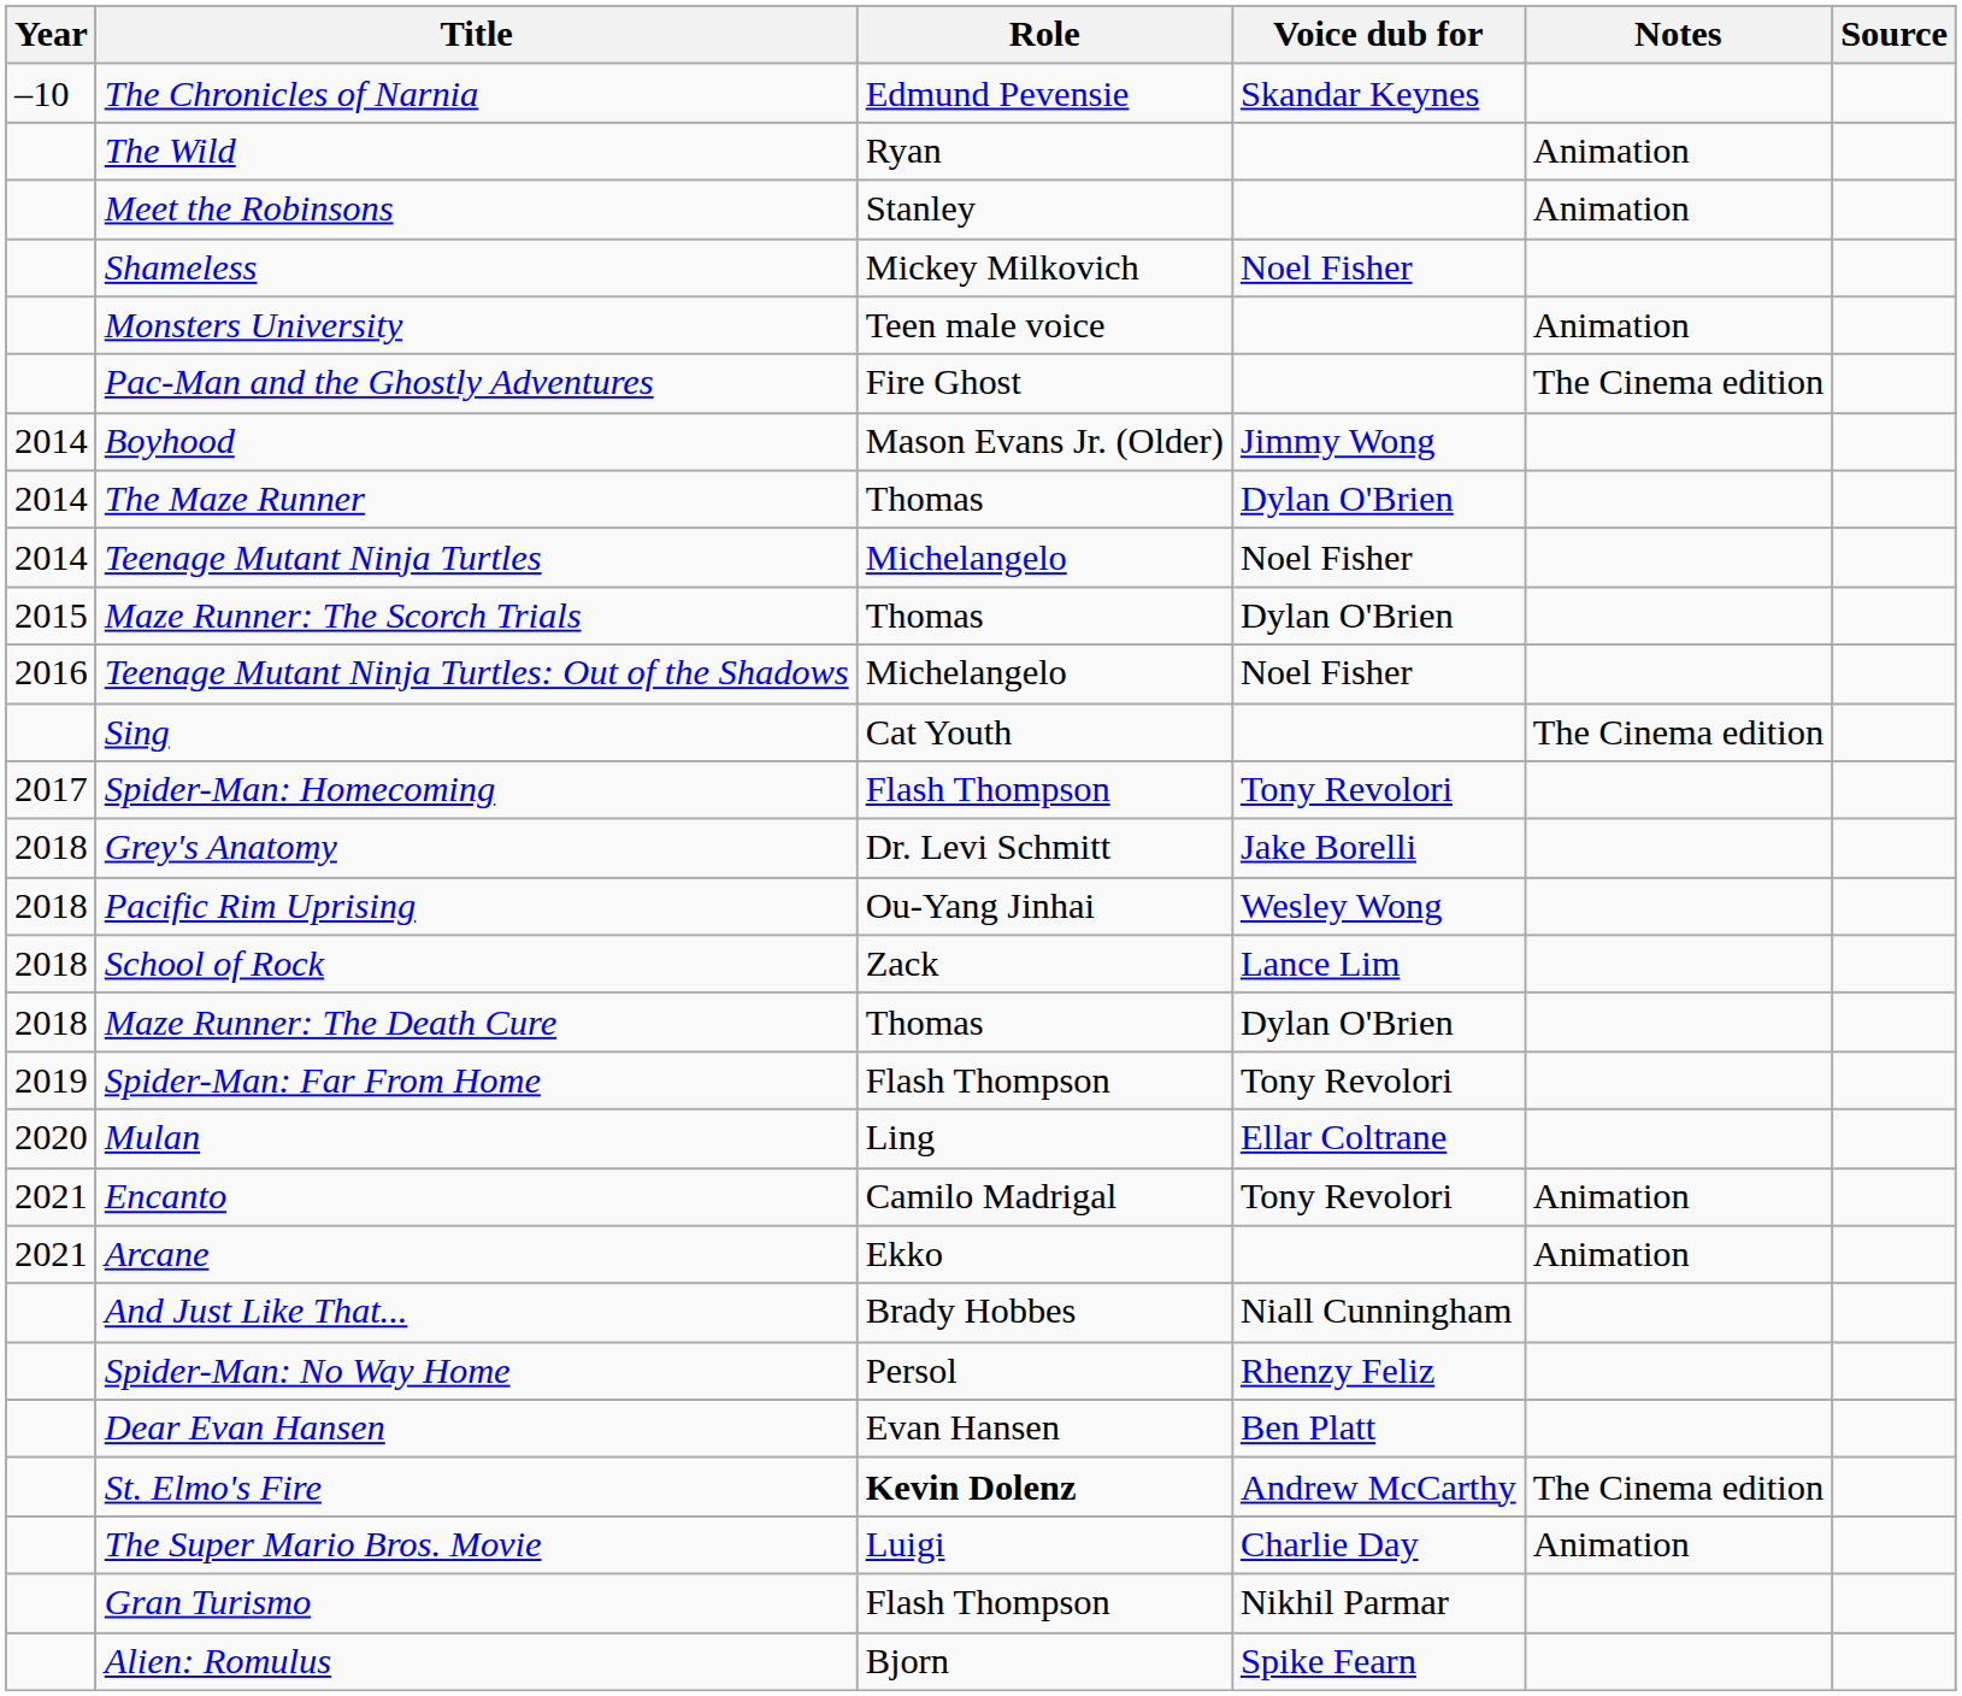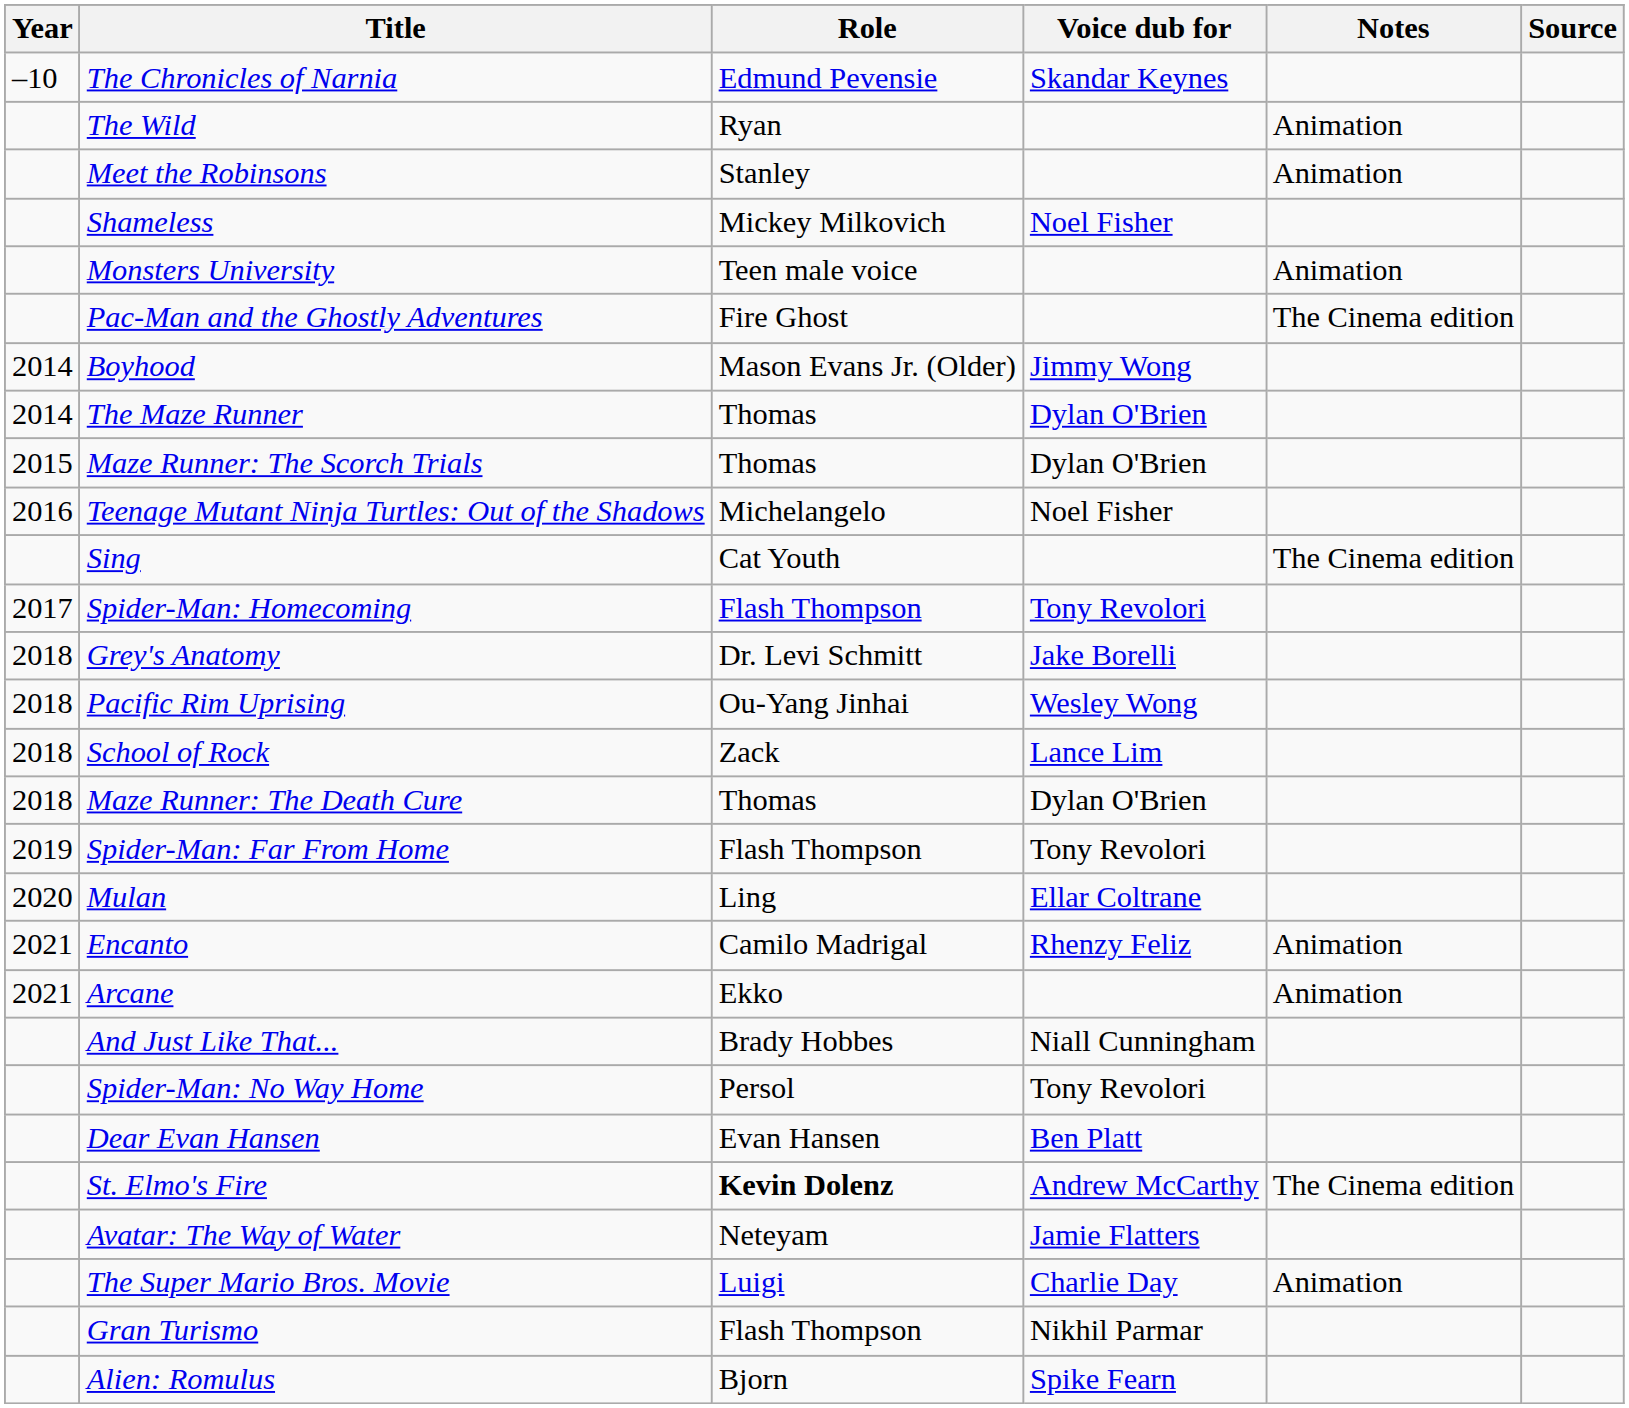- row: 2014 | Teenage Mutant Ninja Turtles | Michelangelo | Noel Fisher
Encanto | Voice dub for: Tony Revolori -> Rhenzy Feliz
Spider-Man: No Way Home | Voice dub for: Rhenzy Feliz -> Tony Revolori
+ row: Avatar: The Way of Water | Neteyam | Jamie Flatters
